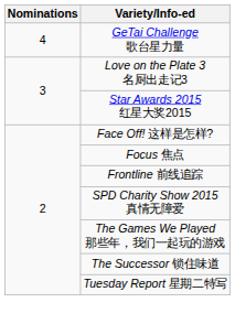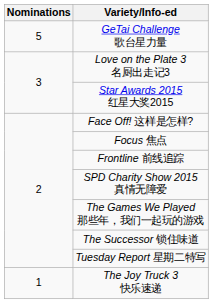GeTai Challenge 歌台星力量 | Nominations: 4 -> 5
+ row: 1 | The Joy Truck 3 快乐速递
